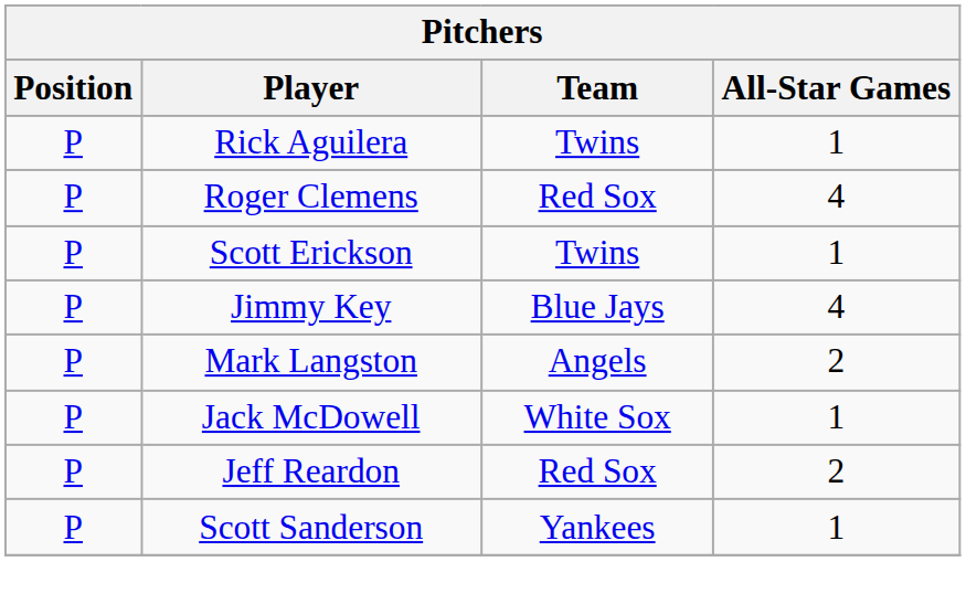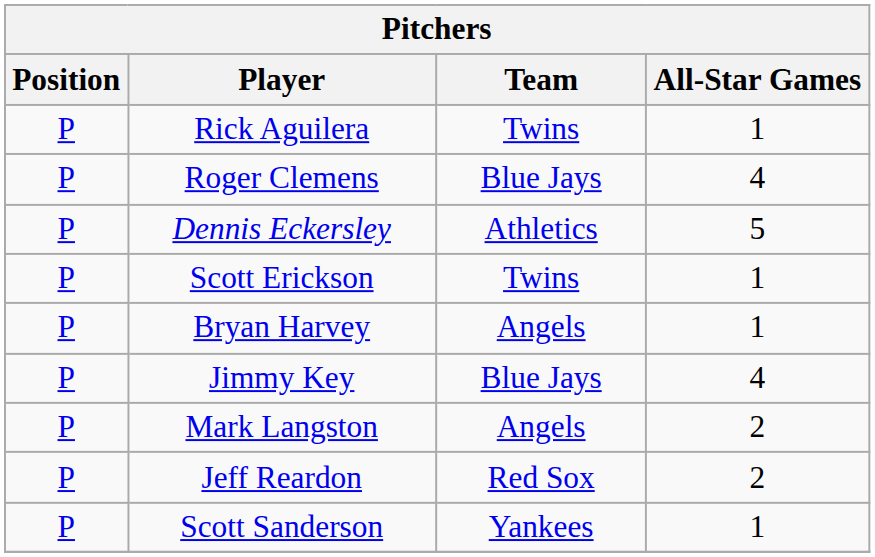Roger Clemens | Team: Red Sox -> Blue Jays
+ row: P | Dennis Eckersley | Athletics | 5
+ row: P | Bryan Harvey | Angels | 1
- row: P | Jack McDowell | White Sox | 1
